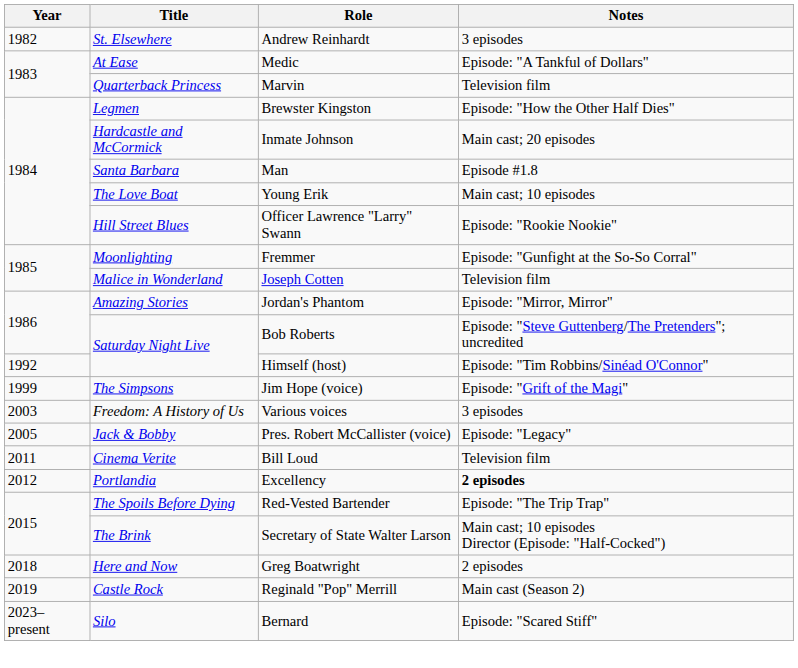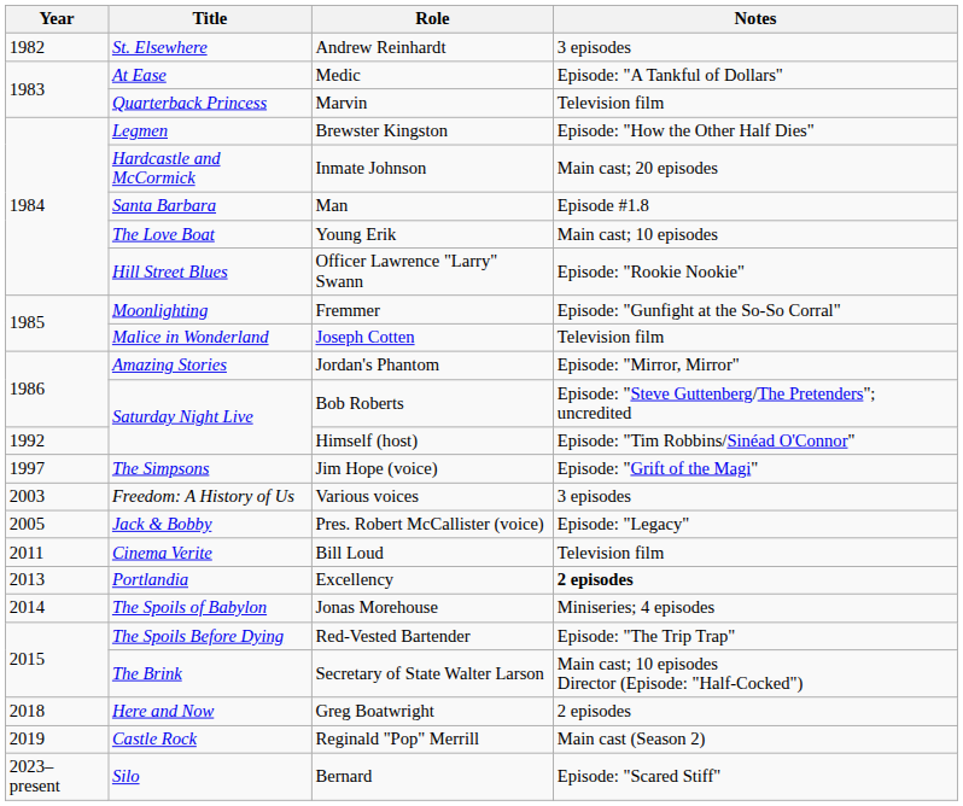Jim Hope (voice) | Year: 1999 -> 1997
Excellency | Year: 2012 -> 2013
+ row: 2014 | The Spoils of Babylon | Jonas Morehouse | Miniseries; 4 episodes
